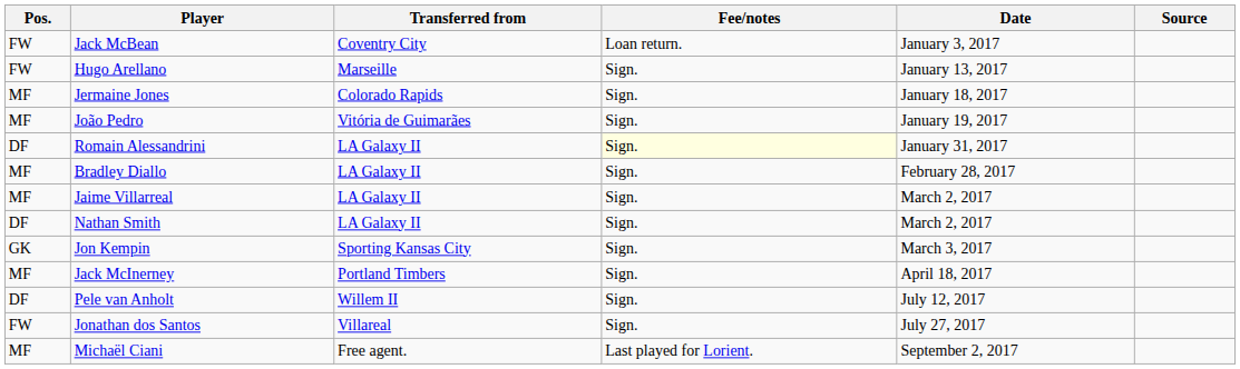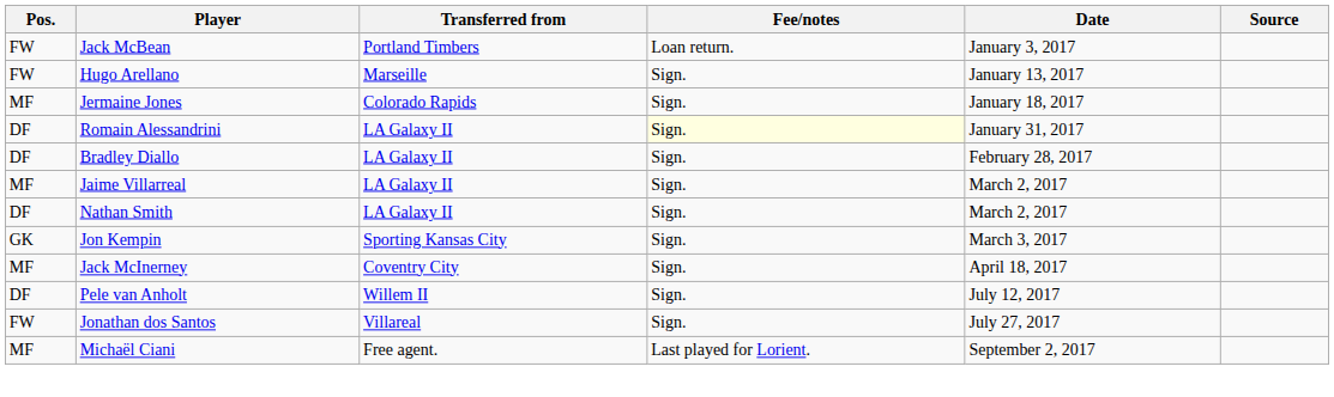Jack McBean | Transferred from: Coventry City -> Portland Timbers
- row: MF | João Pedro | Vitória de Guimarães | Sign. | January 19, 2017
Bradley Diallo | Pos.: MF -> DF
Jack McInerney | Transferred from: Portland Timbers -> Coventry City
